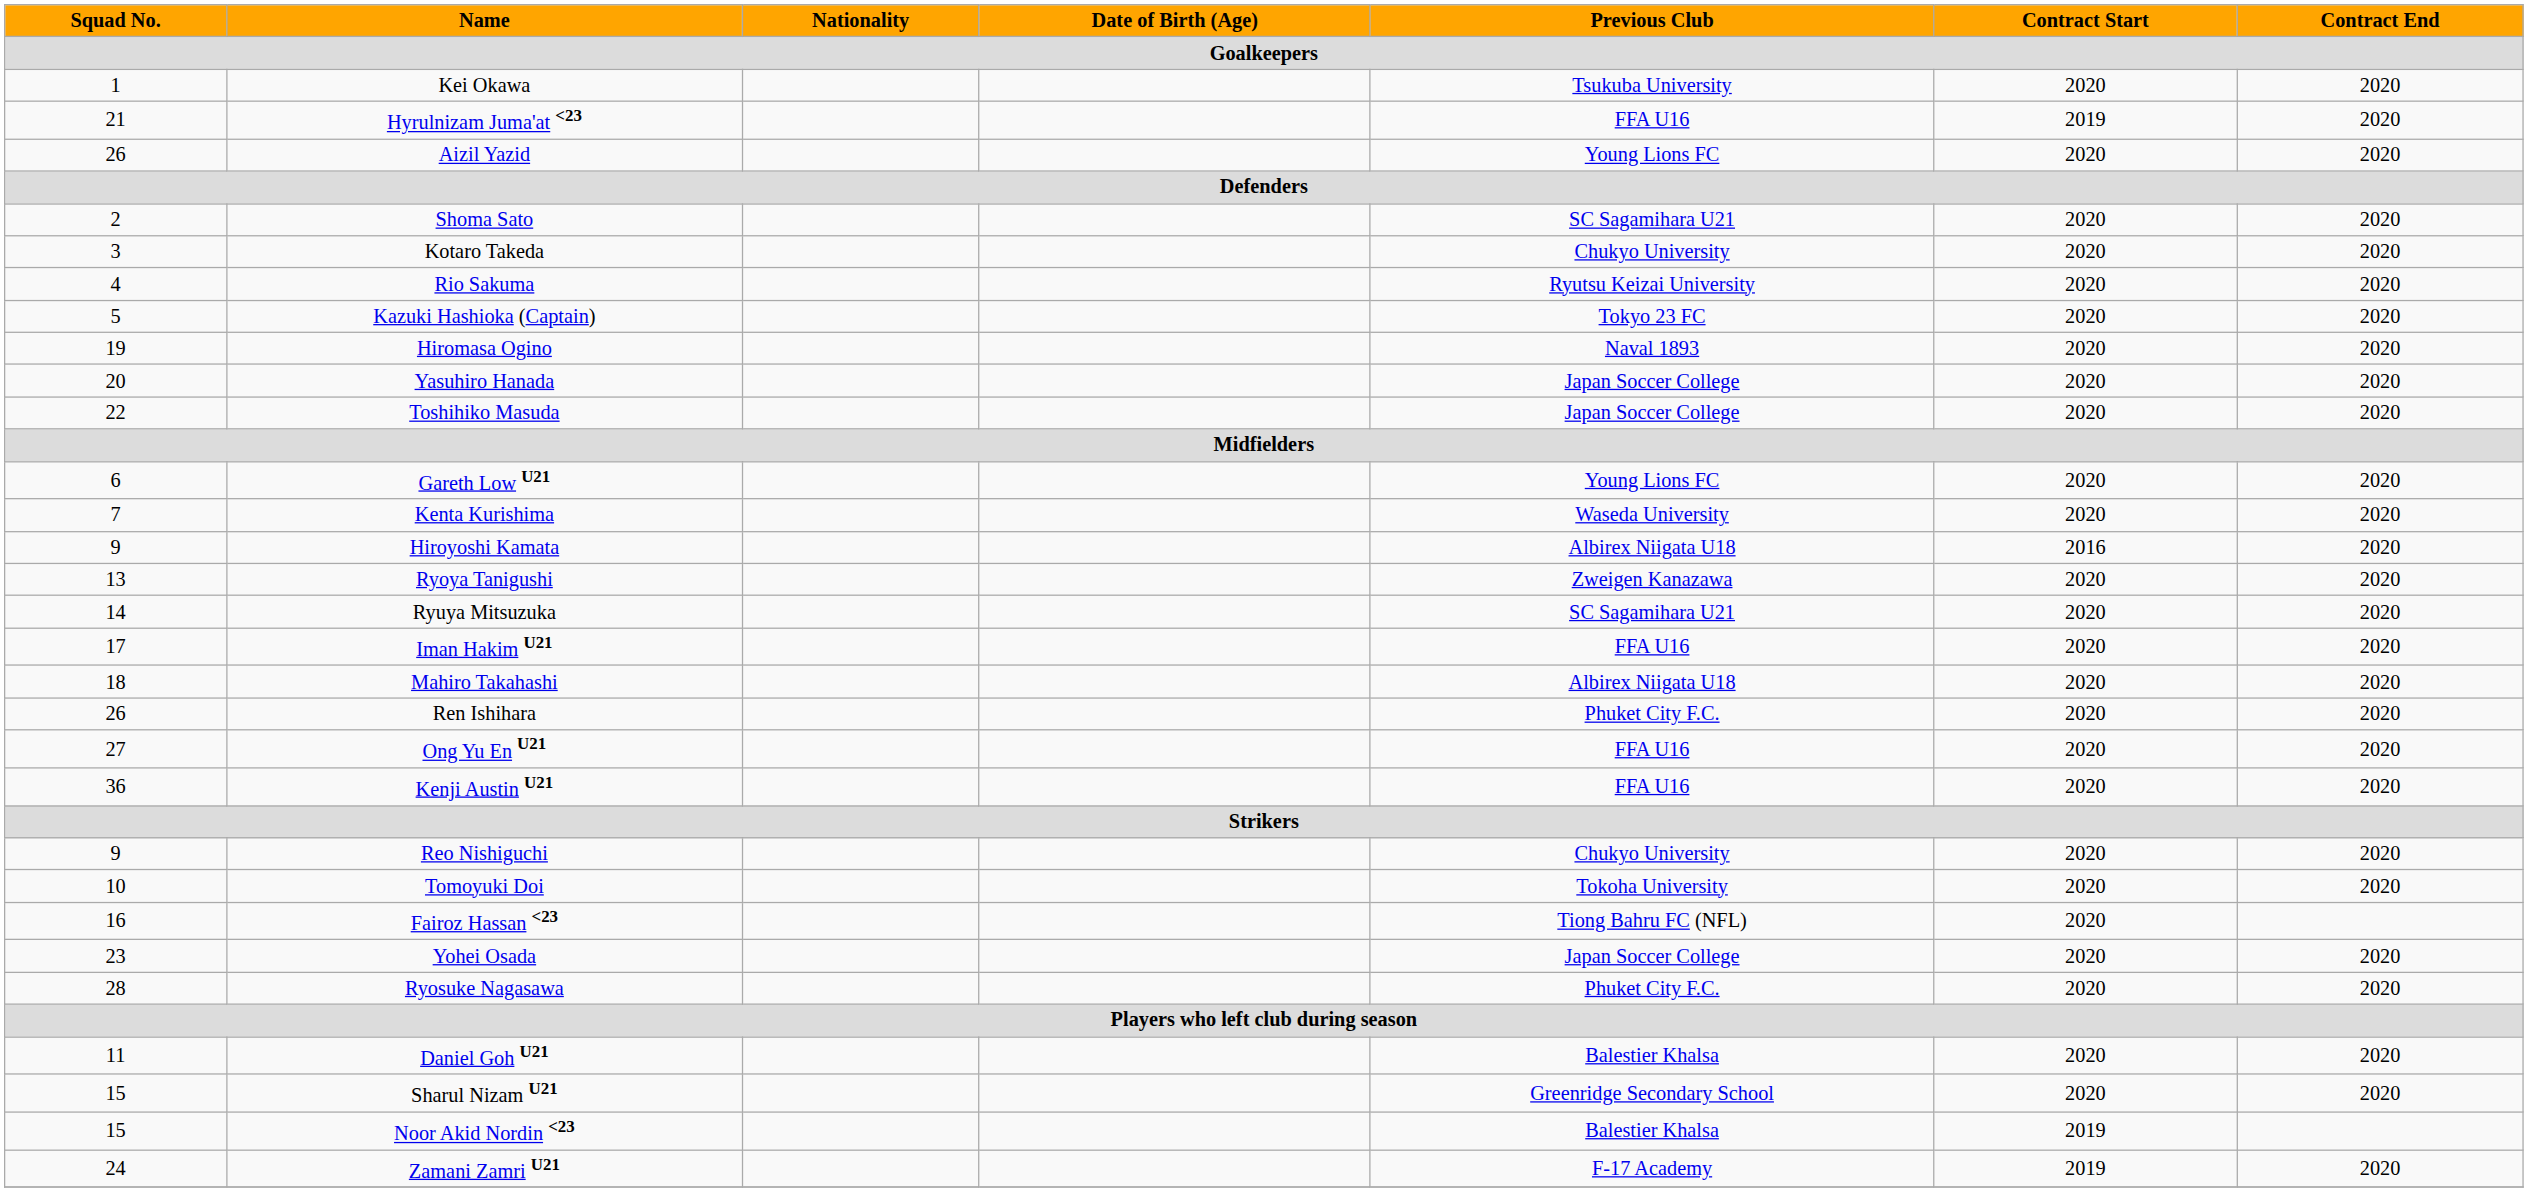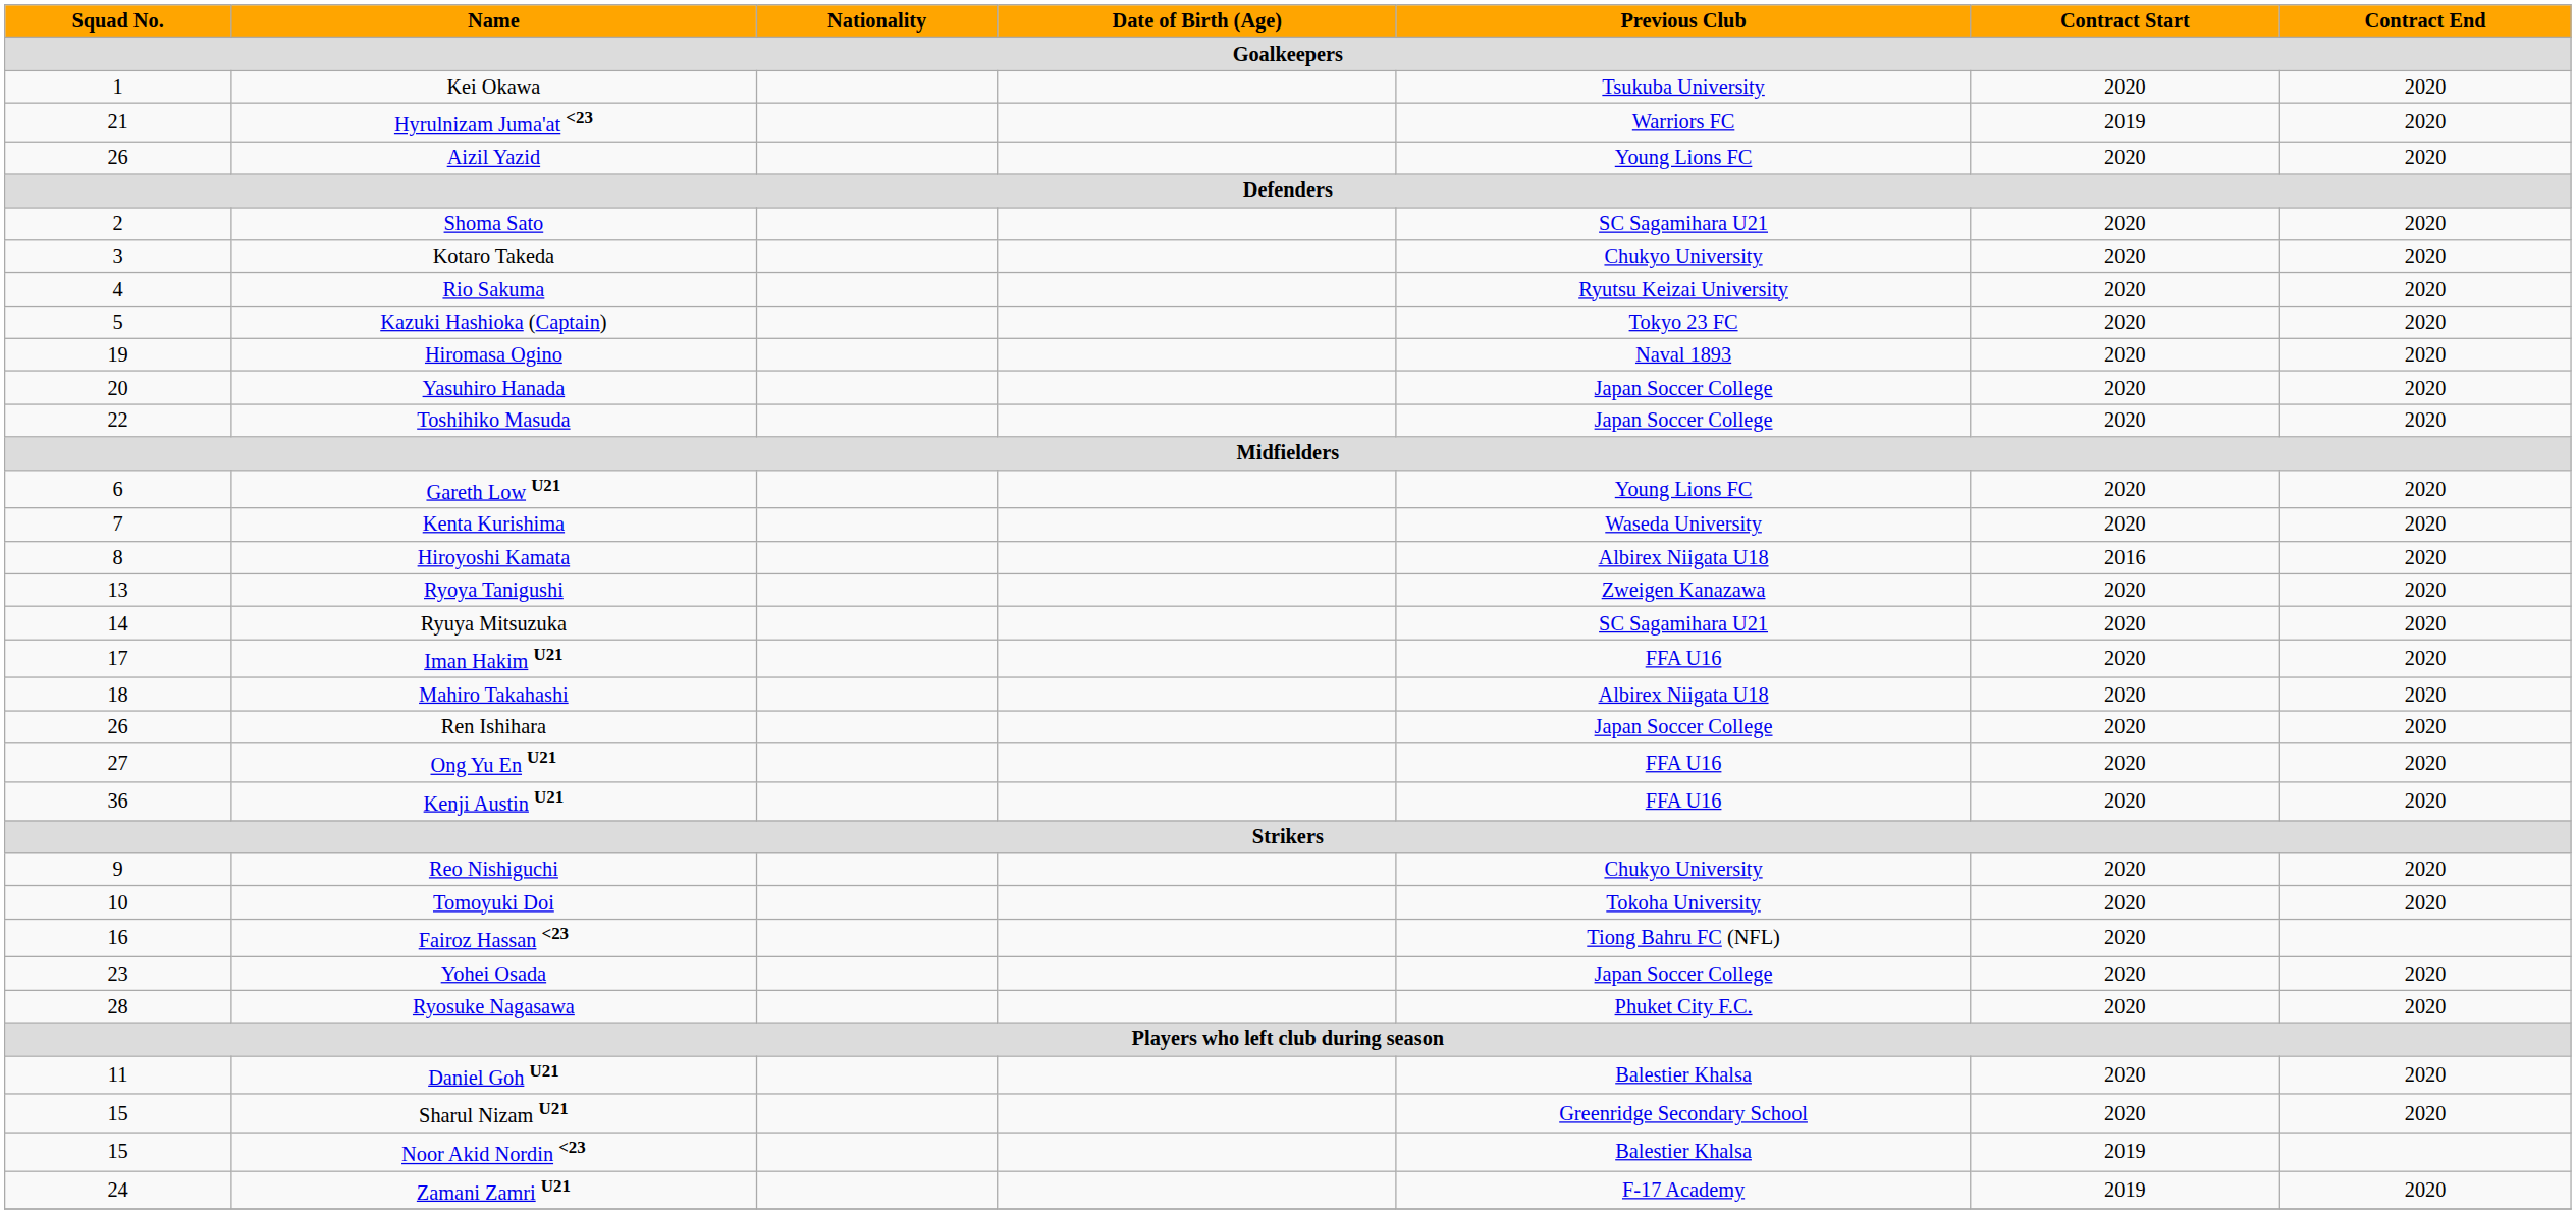Hyrulnizam Juma'at <23 | Previous Club: FFA U16 -> Warriors FC
Hiroyoshi Kamata | Squad No.: 9 -> 8
Ren Ishihara | Previous Club: Phuket City F.C. -> Japan Soccer College
